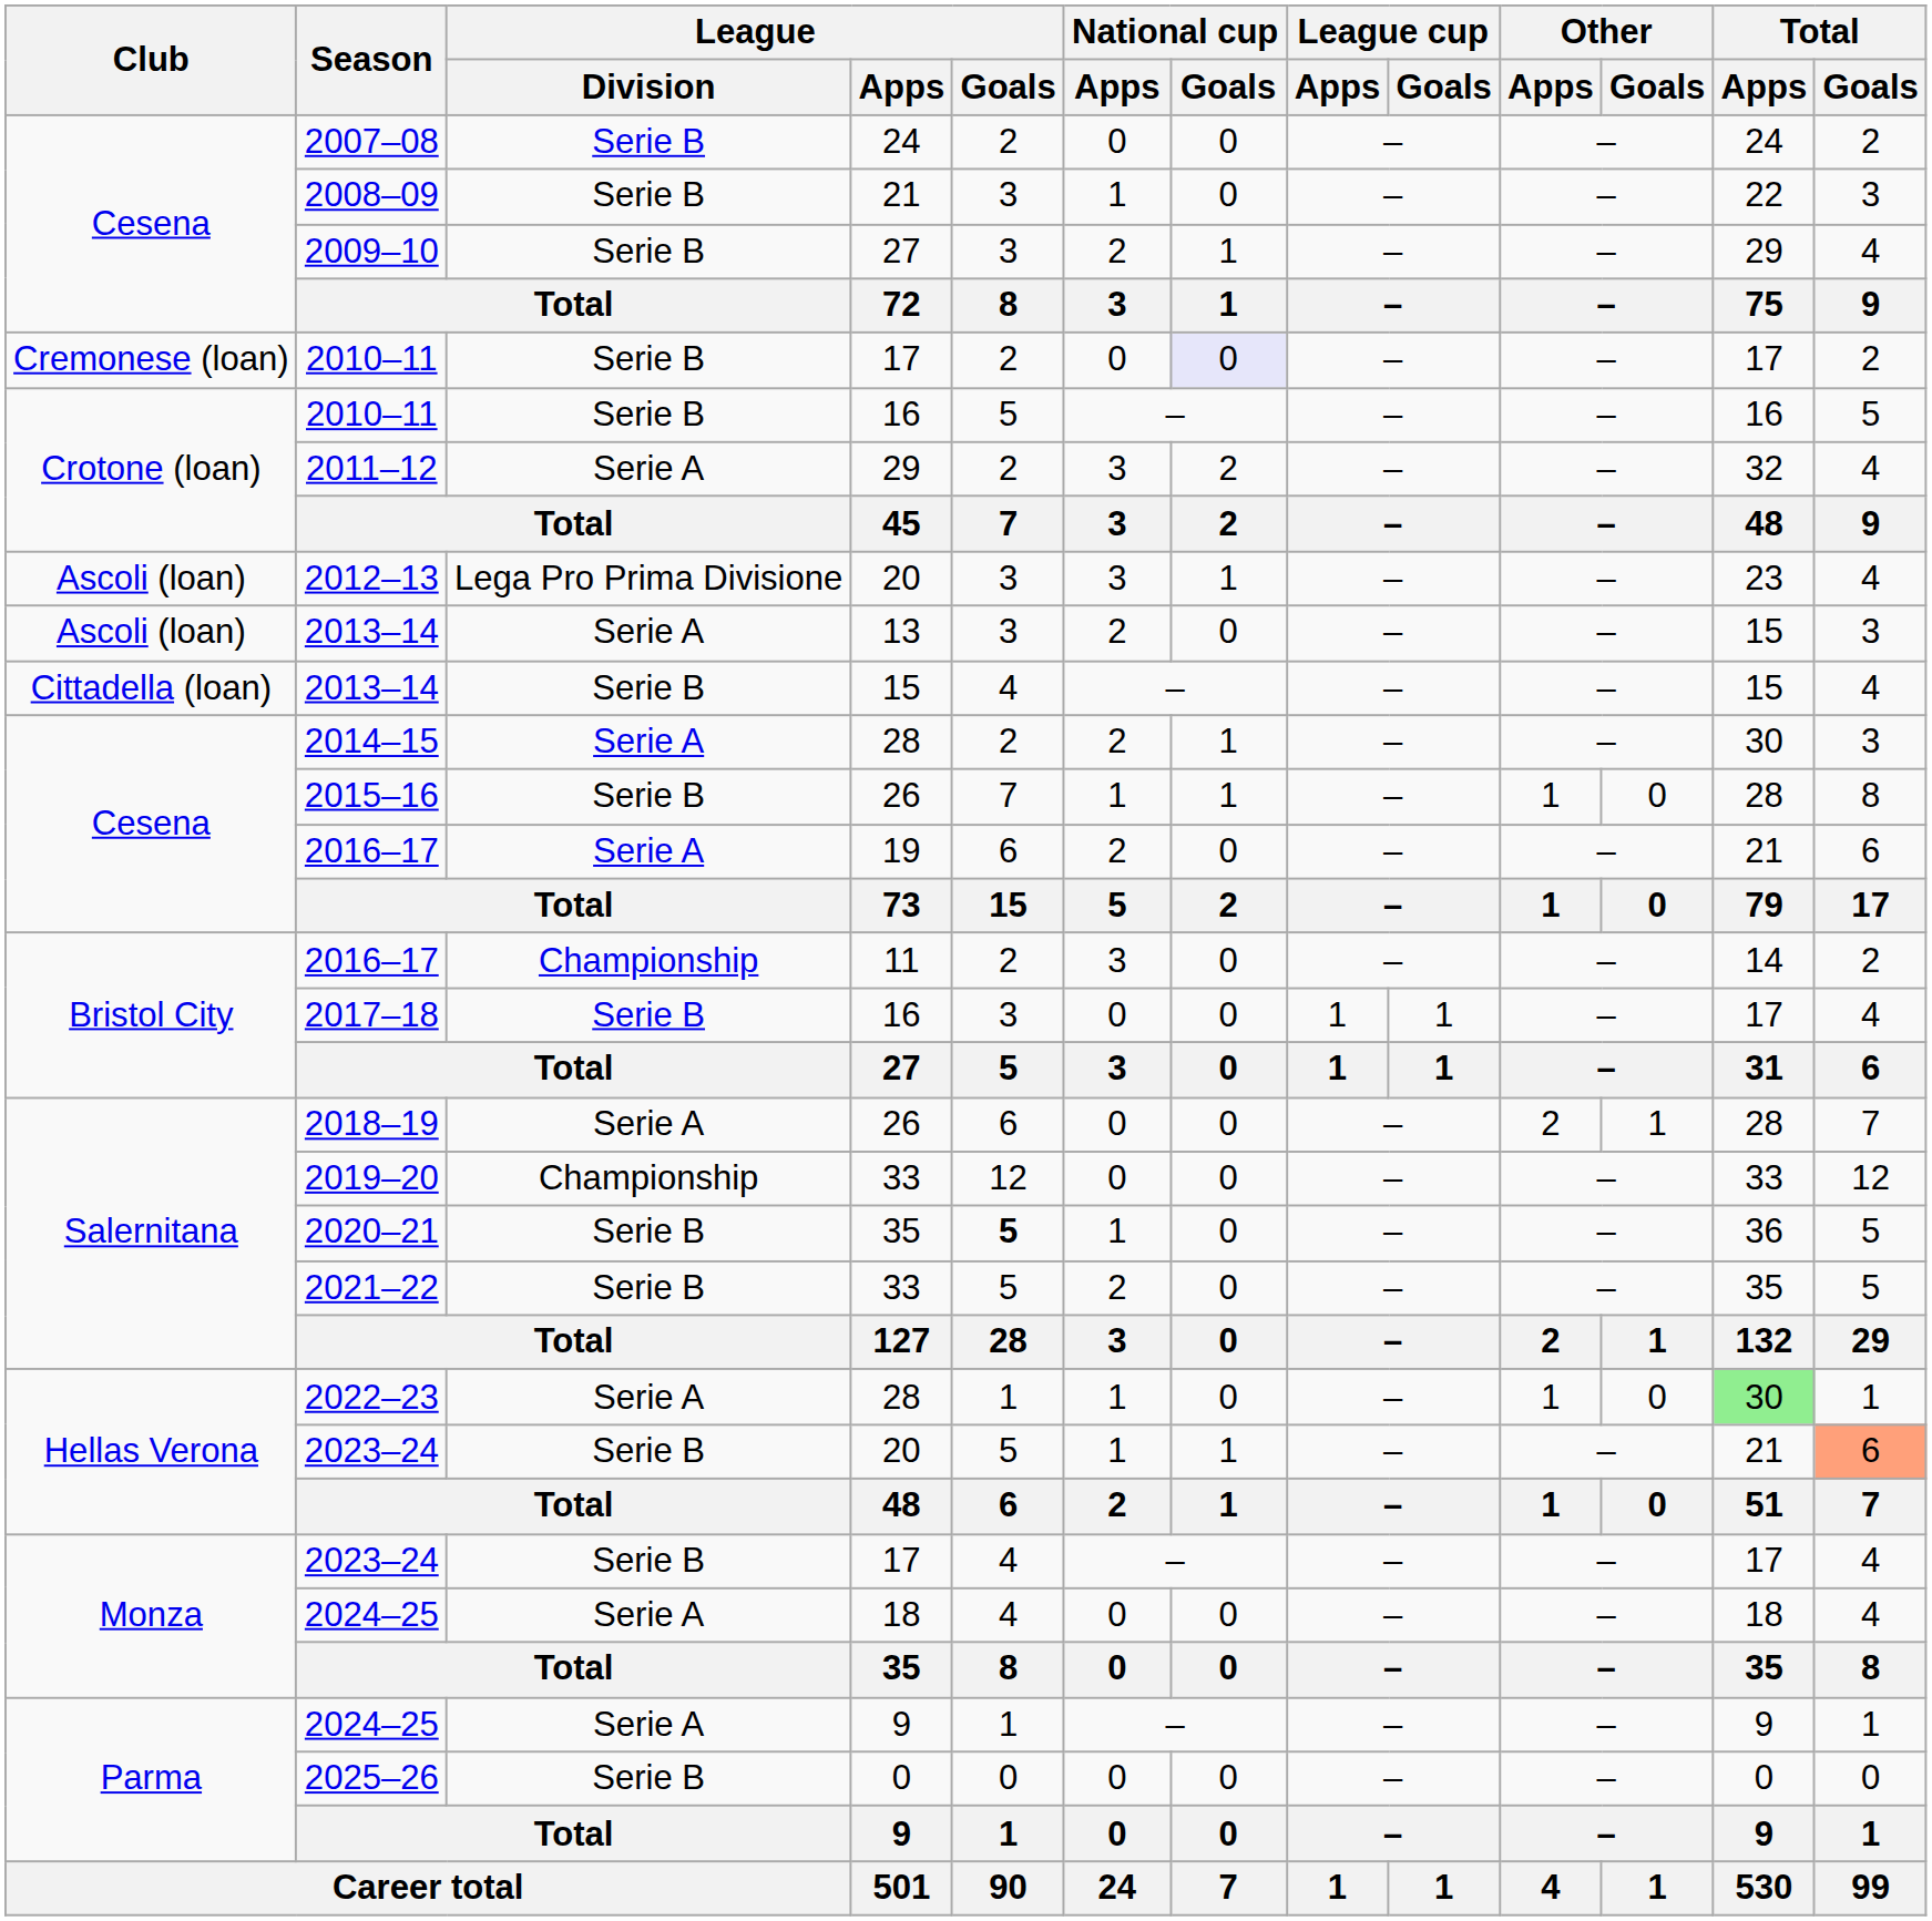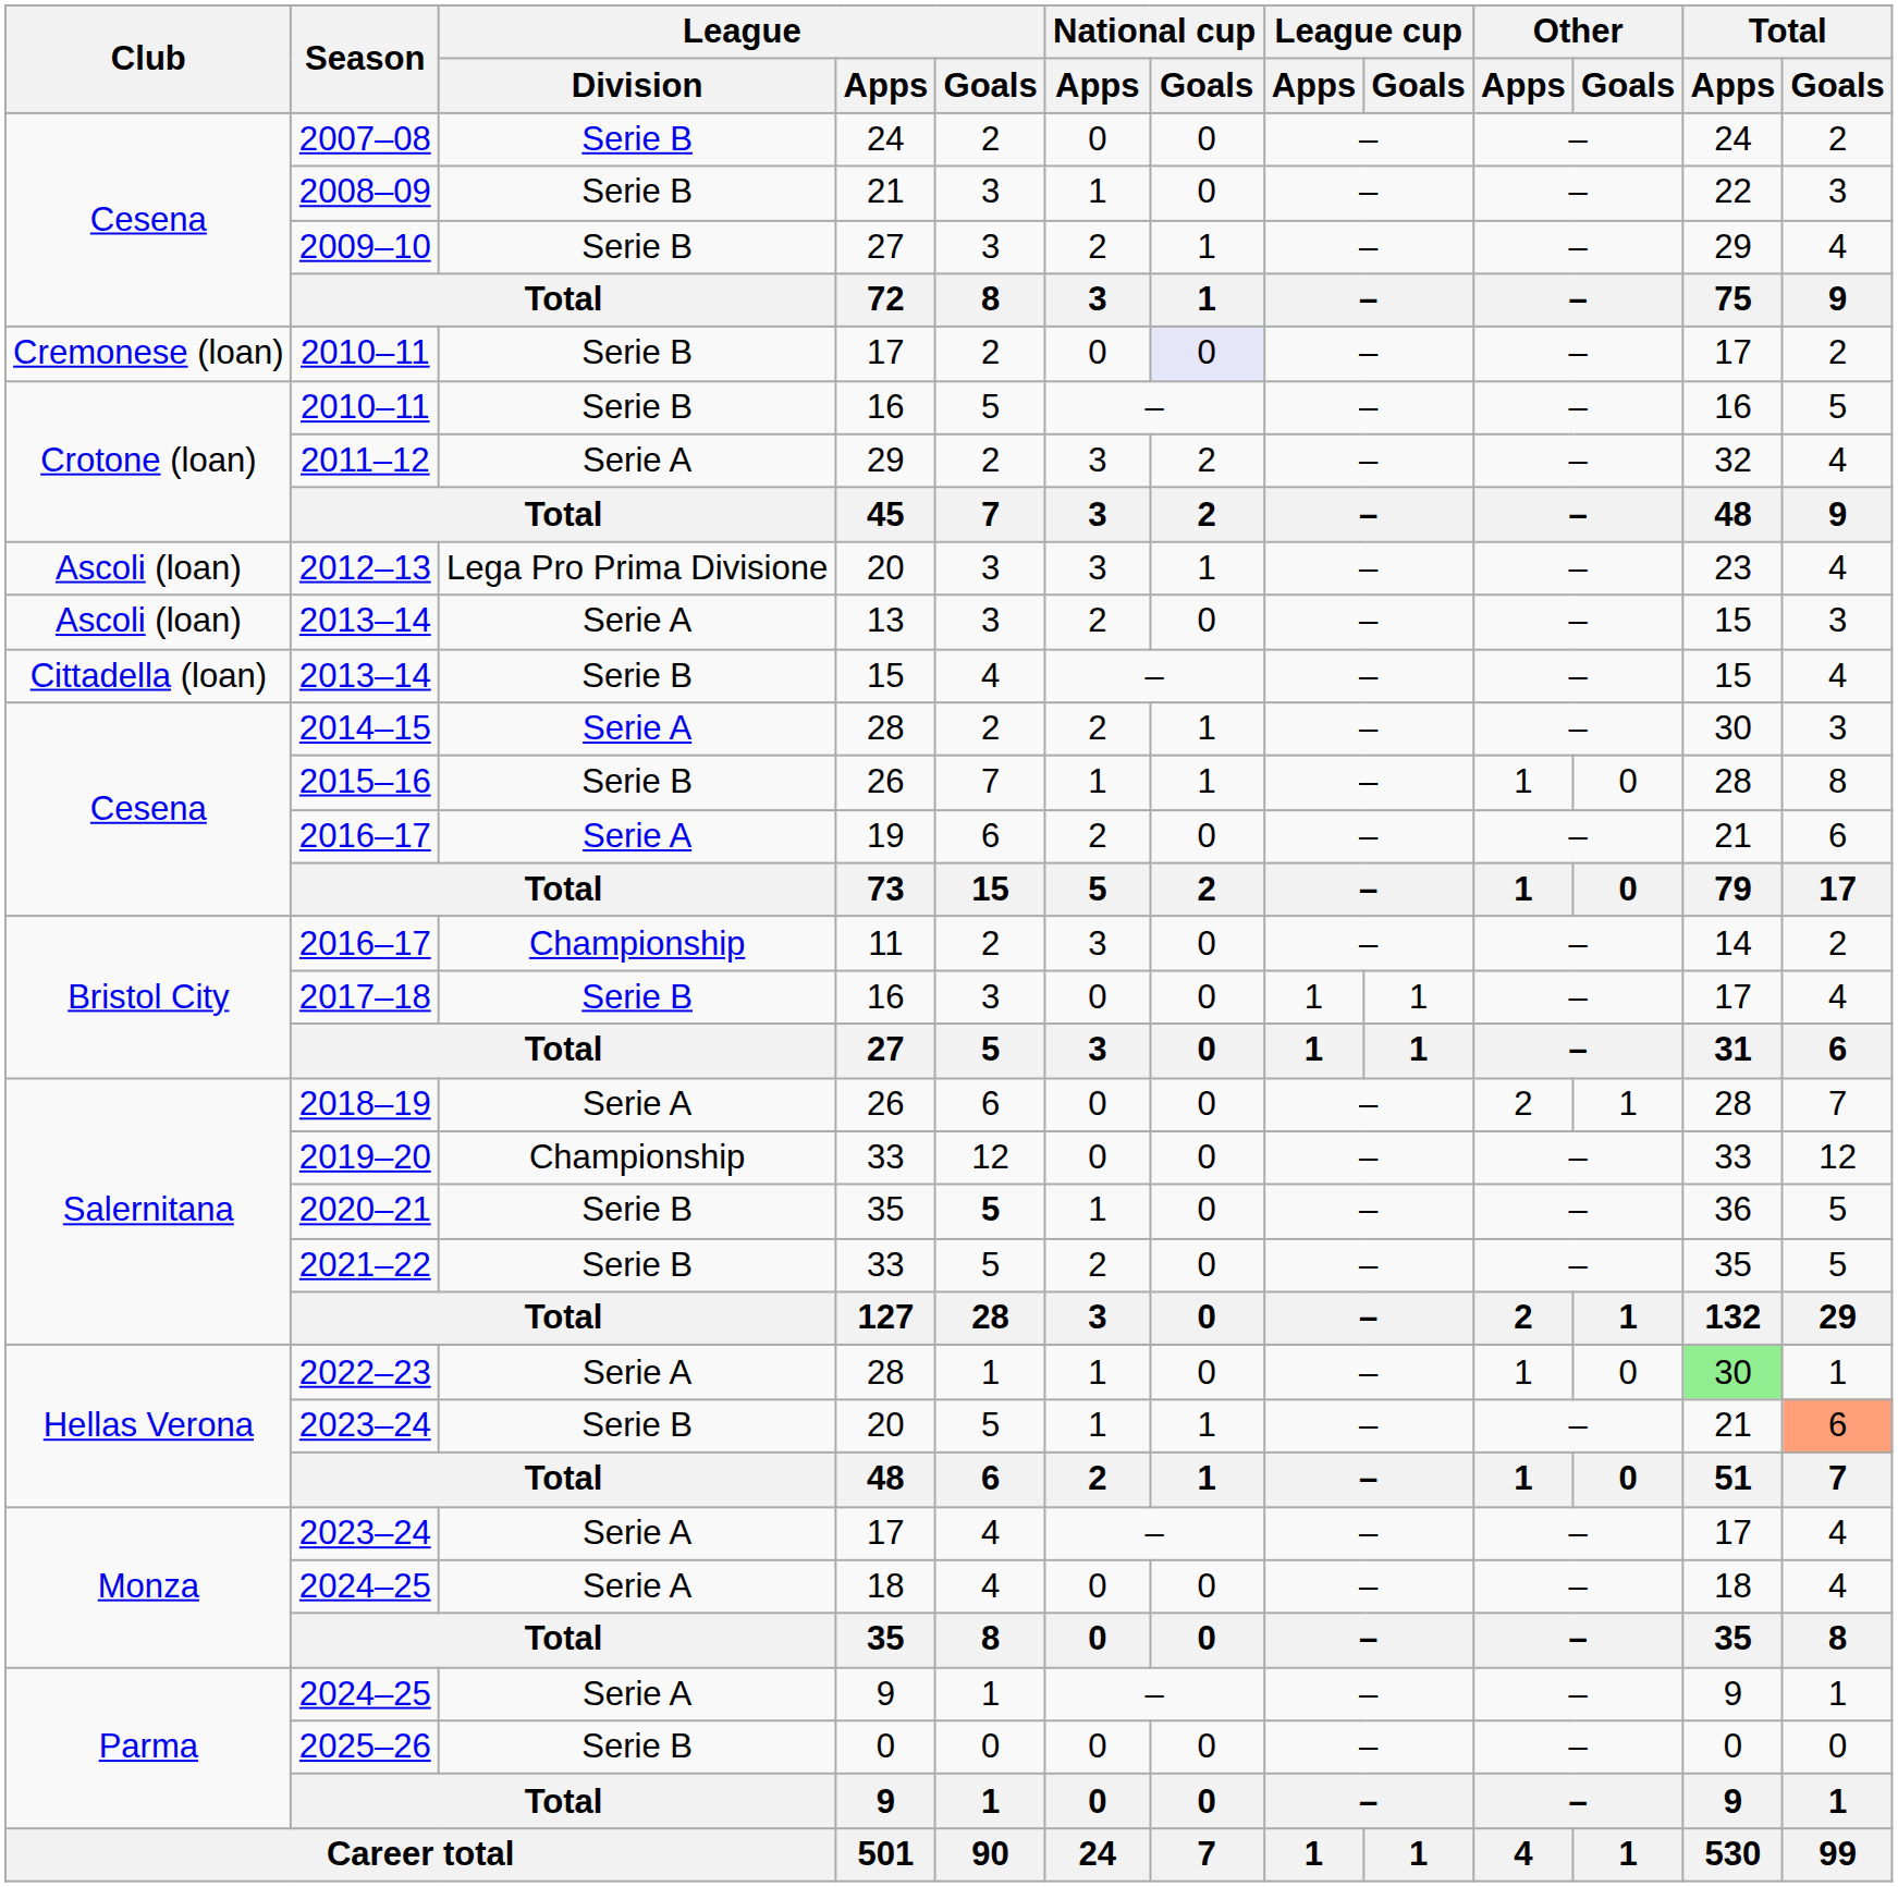2023–24 / 17 | League / Division: Serie B -> Serie A
